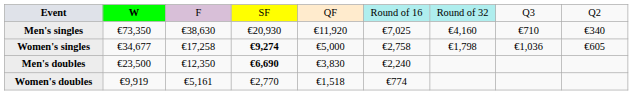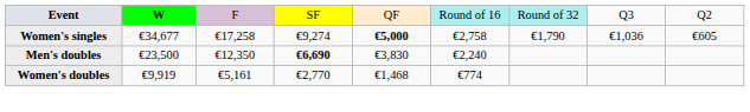- row: Men's singles | €73,350 | €38,630 | €20,930 | €11,920 | €7,025 | €4,160 | €710 | €340
Women's singles | column 4: bold -> normal
Women's singles | column 5: normal -> bold
Women's singles | column 7: €1,798 -> €1,790
Women's doubles | column 5: €1,518 -> €1,468
